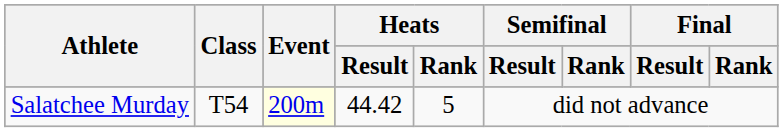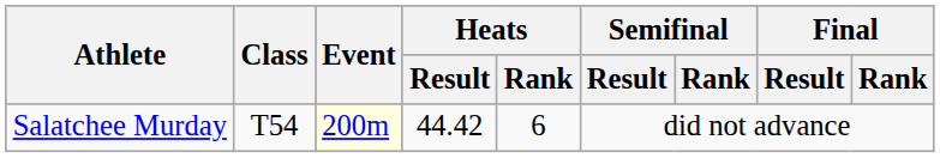Salatchee Murday | Heats / Rank: 5 -> 6
